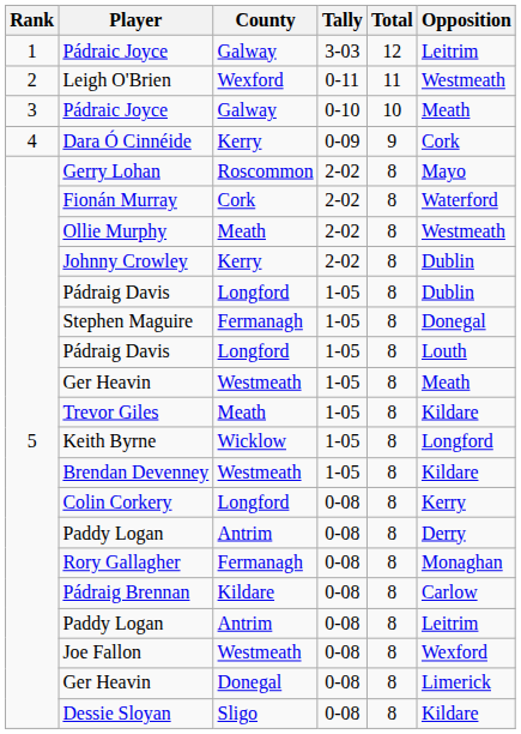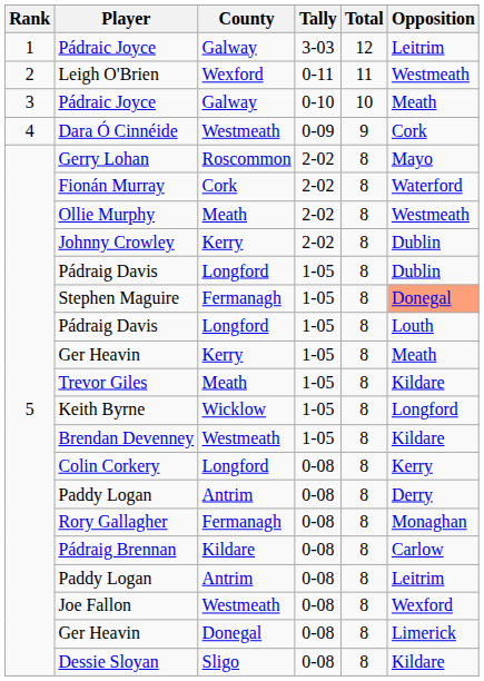Dara Ó Cinnéide | County: Kerry -> Westmeath
Stephen Maguire | Opposition: no background -> lightsalmon background
Ger Heavin / 1-05 | County: Westmeath -> Kerry
